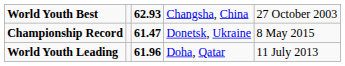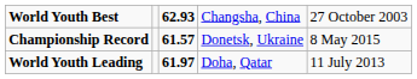Championship Record | column 3: 61.47 -> 61.57
World Youth Leading | column 3: 61.96 -> 61.97
